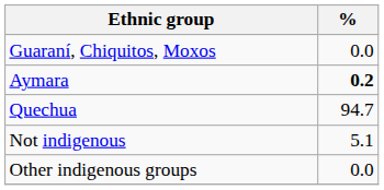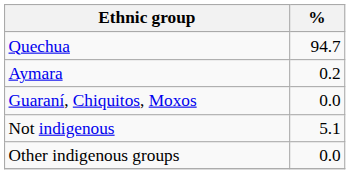rows swapped: Quechua <-> Guaraní, Chiquitos, Moxos
Aymara | %: bold -> normal
